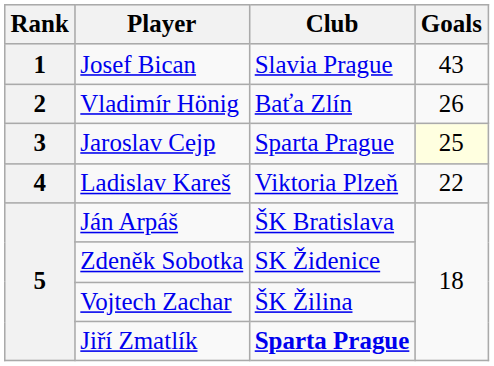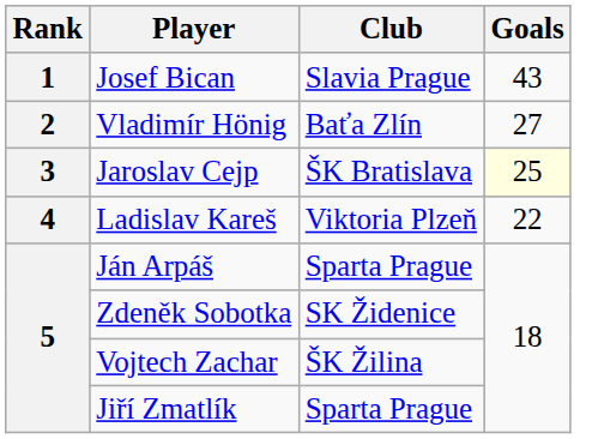Vladimír Hönig | Goals: 26 -> 27
Jaroslav Cejp | Club: Sparta Prague -> ŠK Bratislava
Ján Arpáš | Club: ŠK Bratislava -> Sparta Prague
Jiří Zmatlík | Club: bold -> normal
